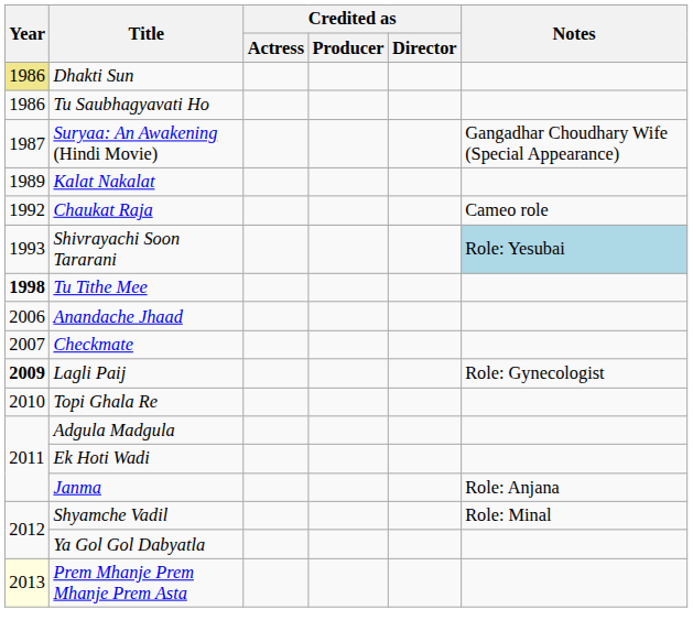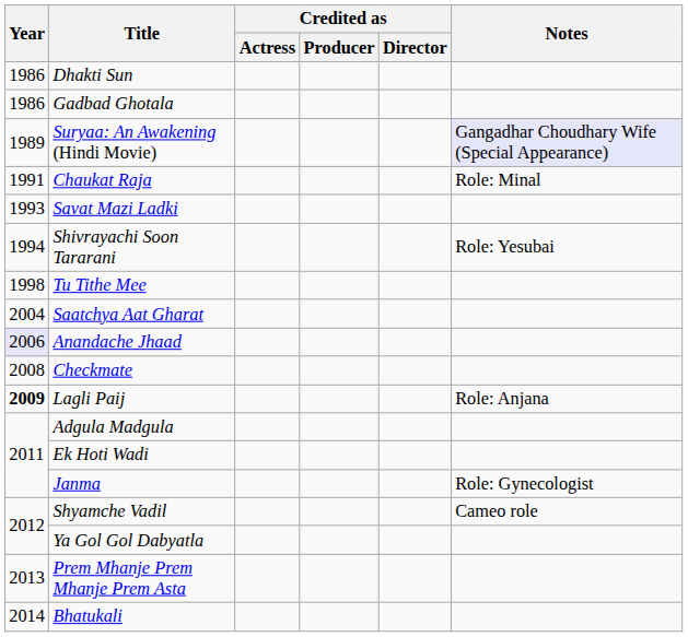Dhakti Sun | Year: khaki background -> no background
- row: 1986 | Tu Saubhagyavati Ho
+ row: 1986 | Gadbad Ghotala
Suryaa: An Awakening (Hindi Movie) | Year: 1987 -> 1989
Suryaa: An Awakening (Hindi Movie) | Notes: no background -> lavender background
- row: 1989 | Kalat Nakalat
Chaukat Raja | Year: 1992 -> 1991
Chaukat Raja | Notes: Cameo role -> Role: Minal
+ row: 1993 | Savat Mazi Ladki
Shivrayachi Soon Tararani | Year: 1993 -> 1994
Shivrayachi Soon Tararani | Notes: lightblue background -> no background
Tu Tithe Mee | Year: bold -> normal
+ row: 2004 | Saatchya Aat Gharat
Anandache Jhaad | Year: no background -> lavender background
Checkmate | Year: 2007 -> 2008
Lagli Paij | Notes: Role: Gynecologist -> Role: Anjana
- row: 2010 | Topi Ghala Re
Janma | Notes: Role: Anjana -> Role: Gynecologist
Shyamche Vadil | Notes: Role: Minal -> Cameo role
Prem Mhanje Prem Mhanje Prem Asta | Year: lightyellow background -> no background
+ row: 2014 | Bhatukali
